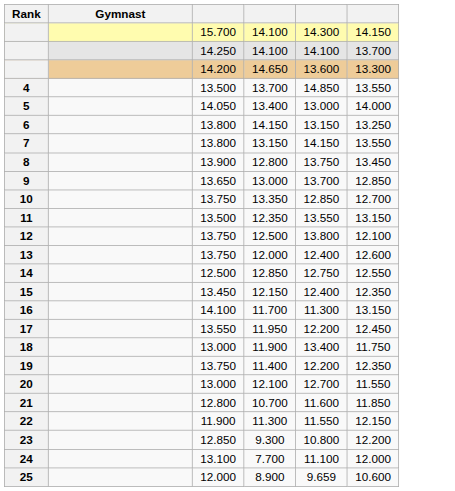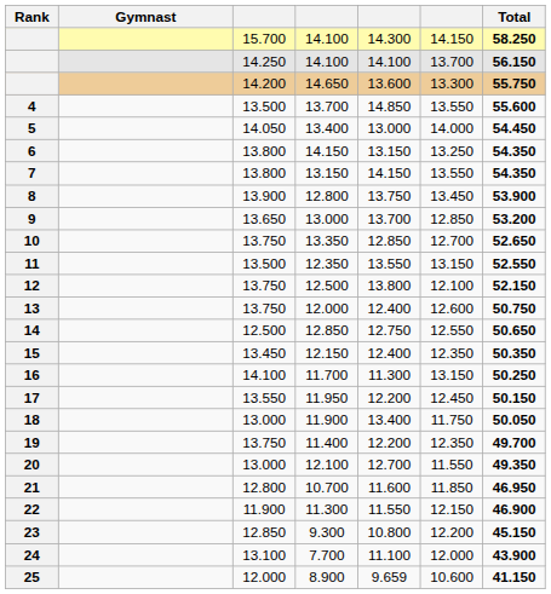+ column: Total | 58.250 | 56.150 | 55.750 | 55.600 | 54.450 | 54.350 | 54.350 | 53.900 | 53.200 | 52.650 | 52.550 | 52.150 | 50.750 | 50.650 | 50.350 | 50.250 | 50.150 | 50.050 | 49.700 | 49.350 | 46.950 | 46.900 | 45.150 | 43.900 | 41.150
